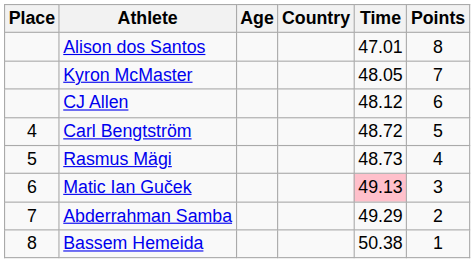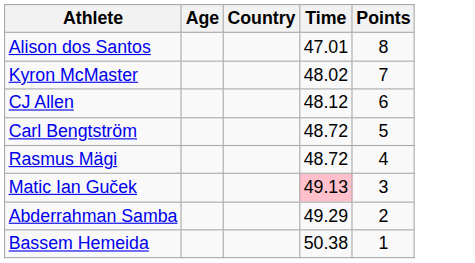- column: Place | 4 | 5 | 6 | 7 | 8
Kyron McMaster | Time: 48.05 -> 48.02
Rasmus Mägi | Time: 48.73 -> 48.72
